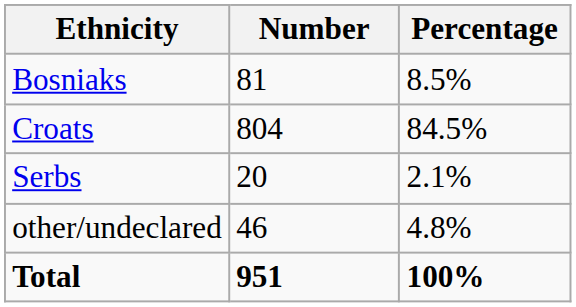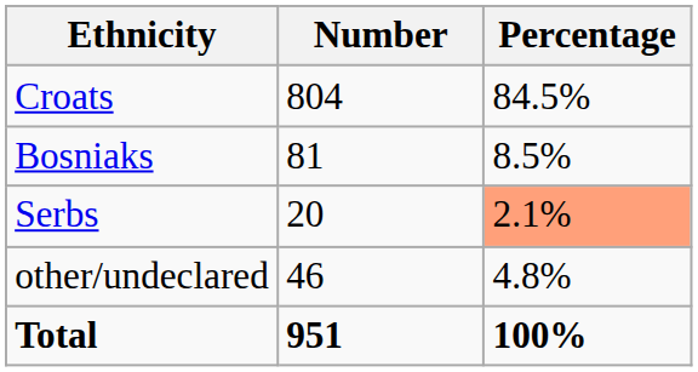rows swapped: Croats <-> Bosniaks
Serbs | Percentage: no background -> lightsalmon background
